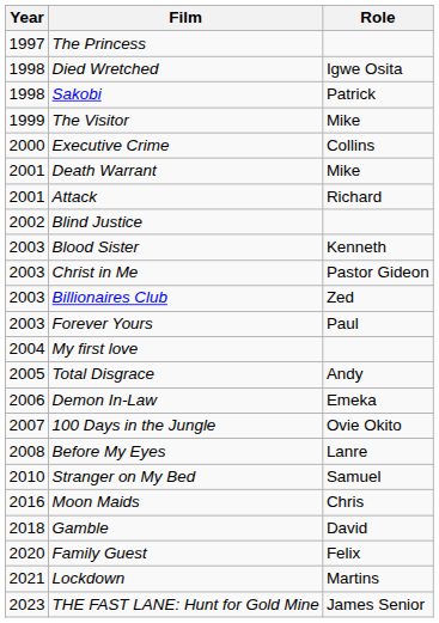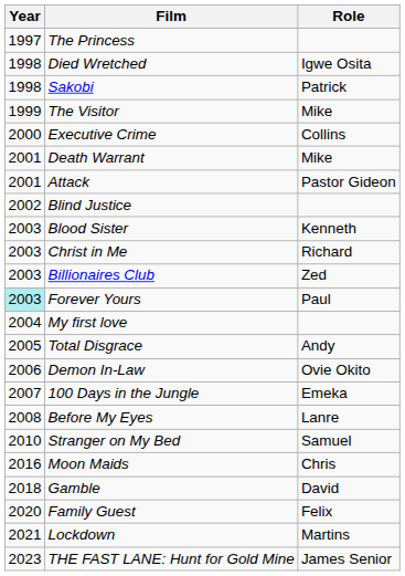Attack | Role: Richard -> Pastor Gideon
Christ in Me | Role: Pastor Gideon -> Richard
Forever Yours | Year: no background -> paleturquoise background
Demon In-Law | Role: Emeka -> Ovie Okito
100 Days in the Jungle | Role: Ovie Okito -> Emeka
